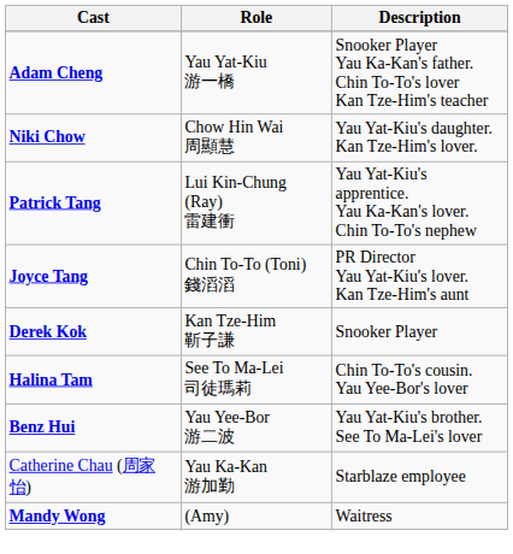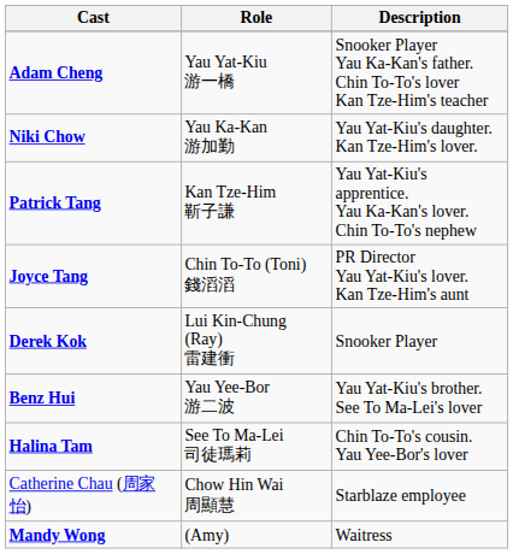Niki Chow | Role: Chow Hin Wai 周顯慧 -> Yau Ka-Kan 游加勤
Patrick Tang | Role: Lui Kin-Chung (Ray) 雷建衝 -> Kan Tze-Him 靳子謙
Derek Kok | Role: Kan Tze-Him 靳子謙 -> Lui Kin-Chung (Ray) 雷建衝
rows swapped: Benz Hui <-> Halina Tam
Catherine Chau (周家怡) | Role: Yau Ka-Kan 游加勤 -> Chow Hin Wai 周顯慧
